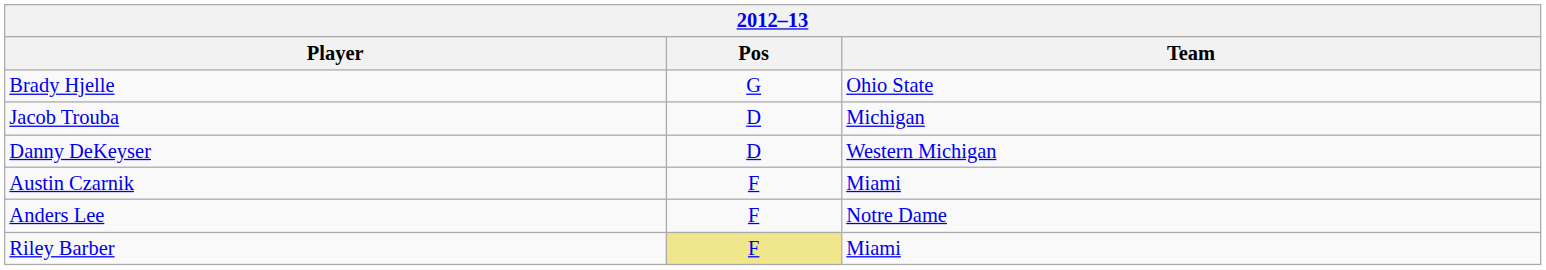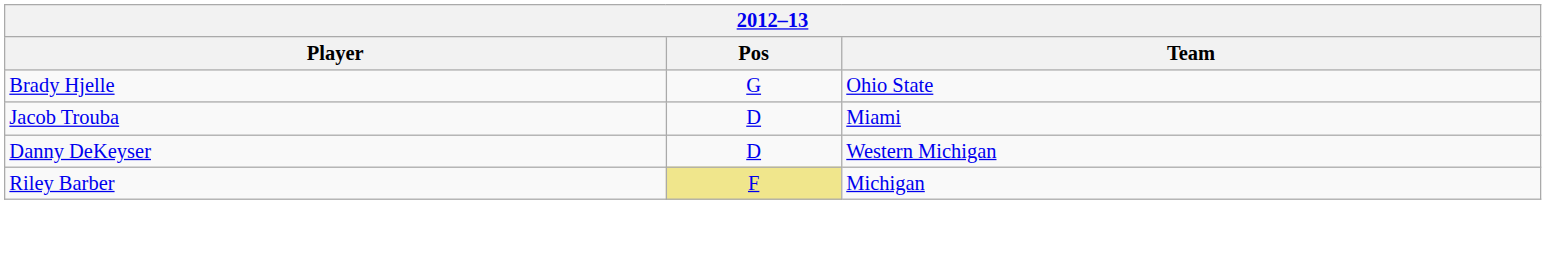Jacob Trouba | Team: Michigan -> Miami
- row: Austin Czarnik | F | Miami
- row: Anders Lee | F | Notre Dame
Riley Barber | Team: Miami -> Michigan
